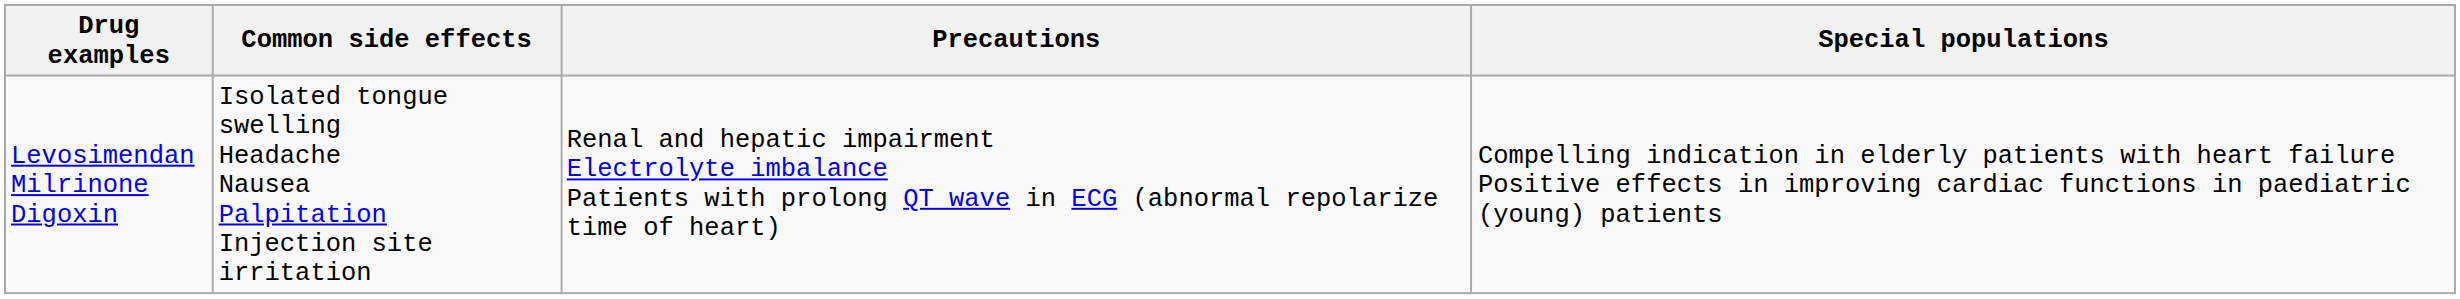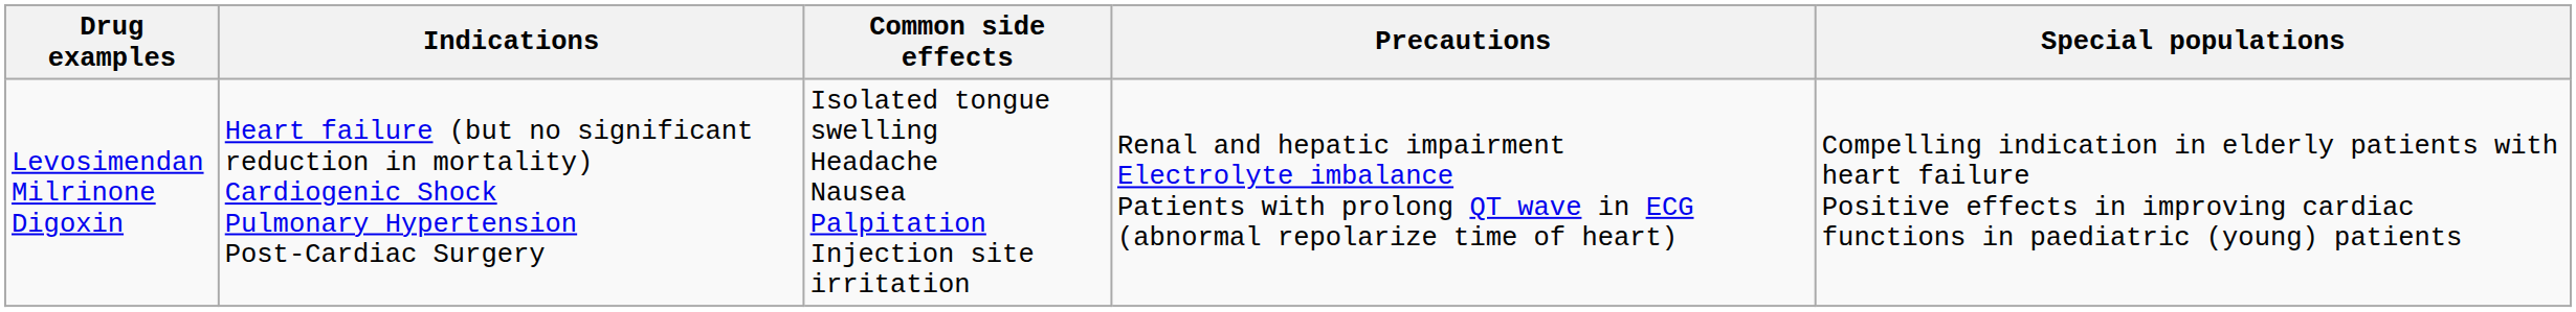+ column: Indications | Heart failure (but no significant reduction in mortality) Cardiogenic Shock Pulmonary Hypertension Post-Cardiac Surgery
